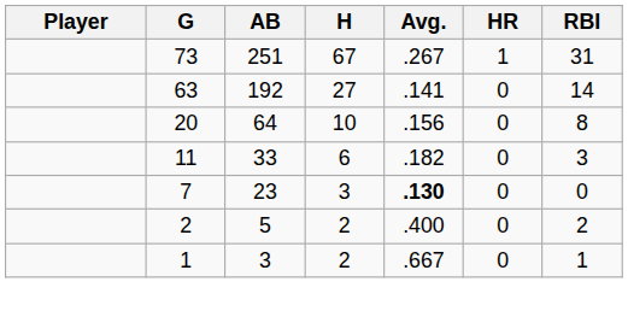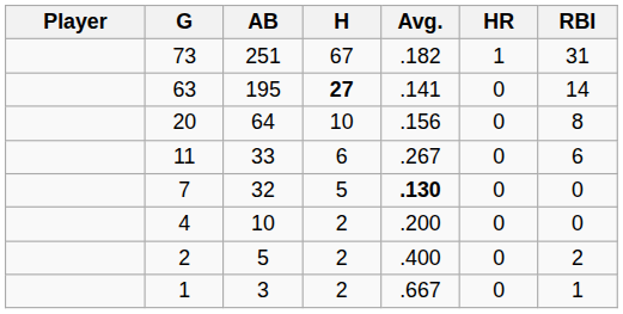73 | Avg.: .267 -> .182
63 | AB: 192 -> 195
63 | H: normal -> bold
11 | Avg.: .182 -> .267
11 | RBI: 3 -> 6
7 | AB: 23 -> 32
7 | H: 3 -> 5
+ row: 4 | 10 | 2 | .200 | 0 | 0
